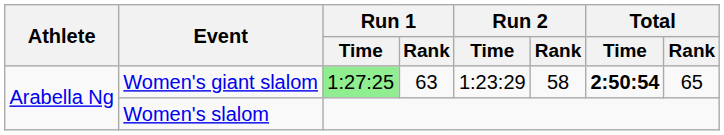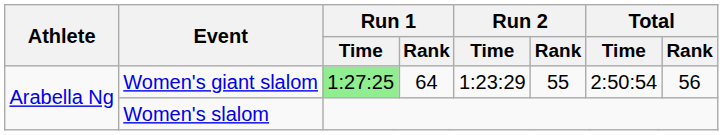Women's giant slalom | Run 1 / Rank: 63 -> 64
Women's giant slalom | Run 2 / Rank: 58 -> 55
Women's giant slalom | Total / Time: bold -> normal
Women's giant slalom | Total / Rank: 65 -> 56
